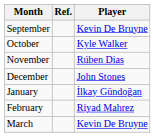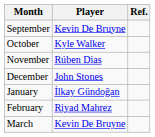columns swapped: Player <-> Ref.
